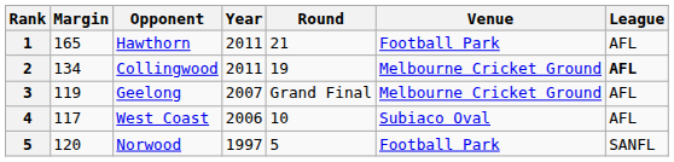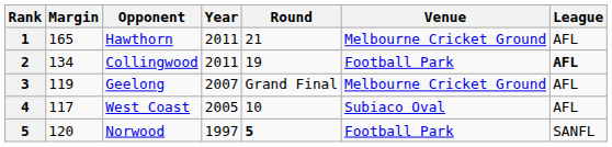Hawthorn | Venue: Football Park -> Melbourne Cricket Ground
Collingwood | Venue: Melbourne Cricket Ground -> Football Park
West Coast | Year: 2006 -> 2005
Norwood | Round: normal -> bold
